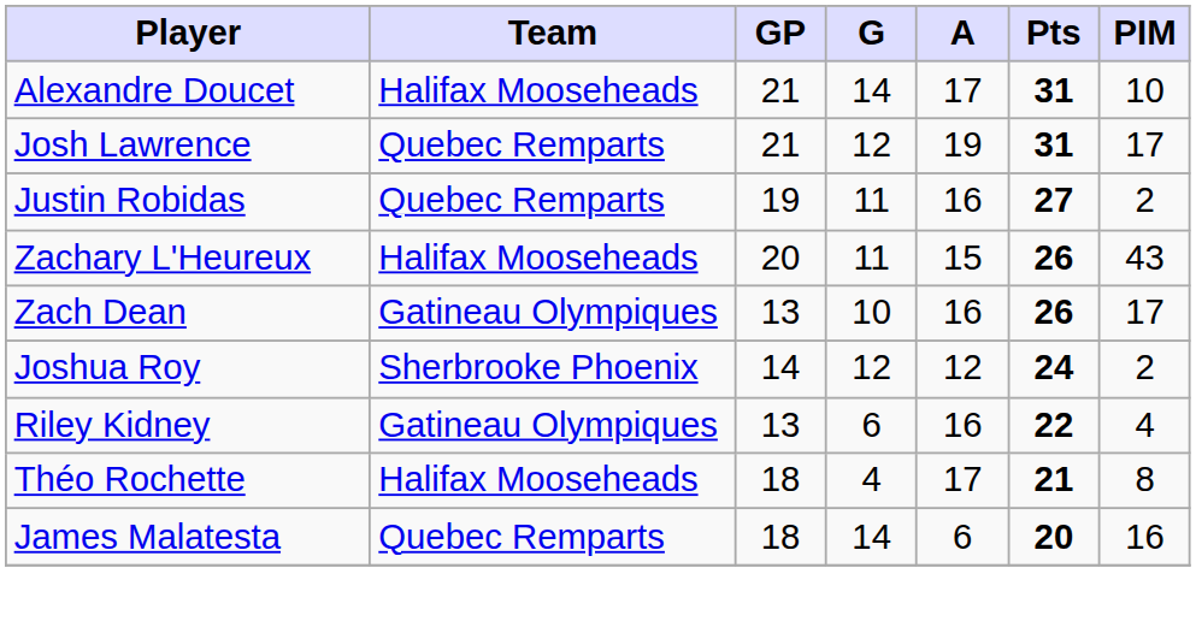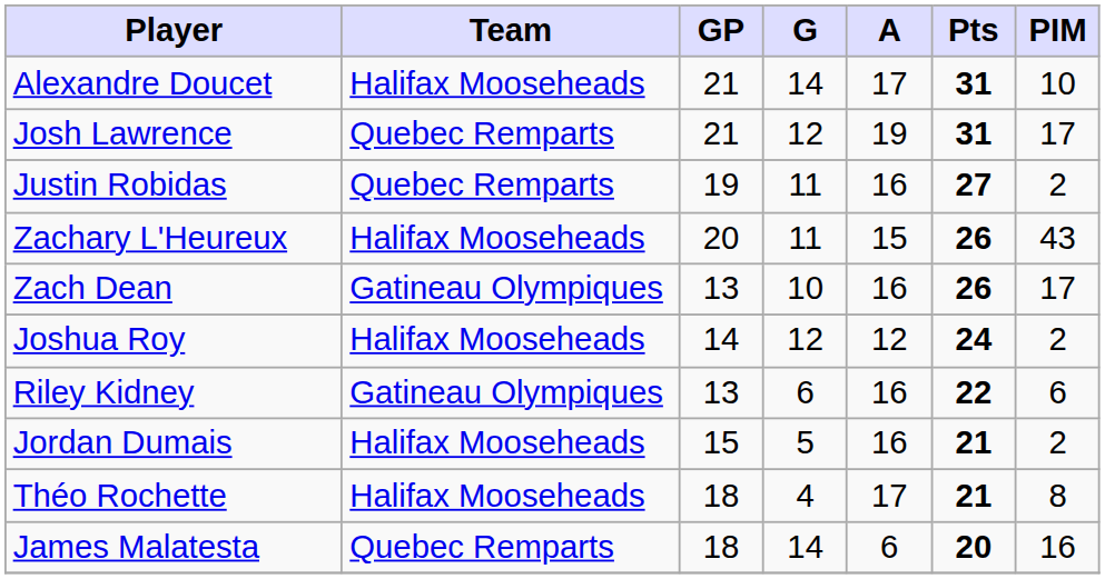Joshua Roy | Team: Sherbrooke Phoenix -> Halifax Mooseheads
Riley Kidney | PIM: 4 -> 6
+ row: Jordan Dumais | Halifax Mooseheads | 15 | 5 | 16 | 21 | 2
